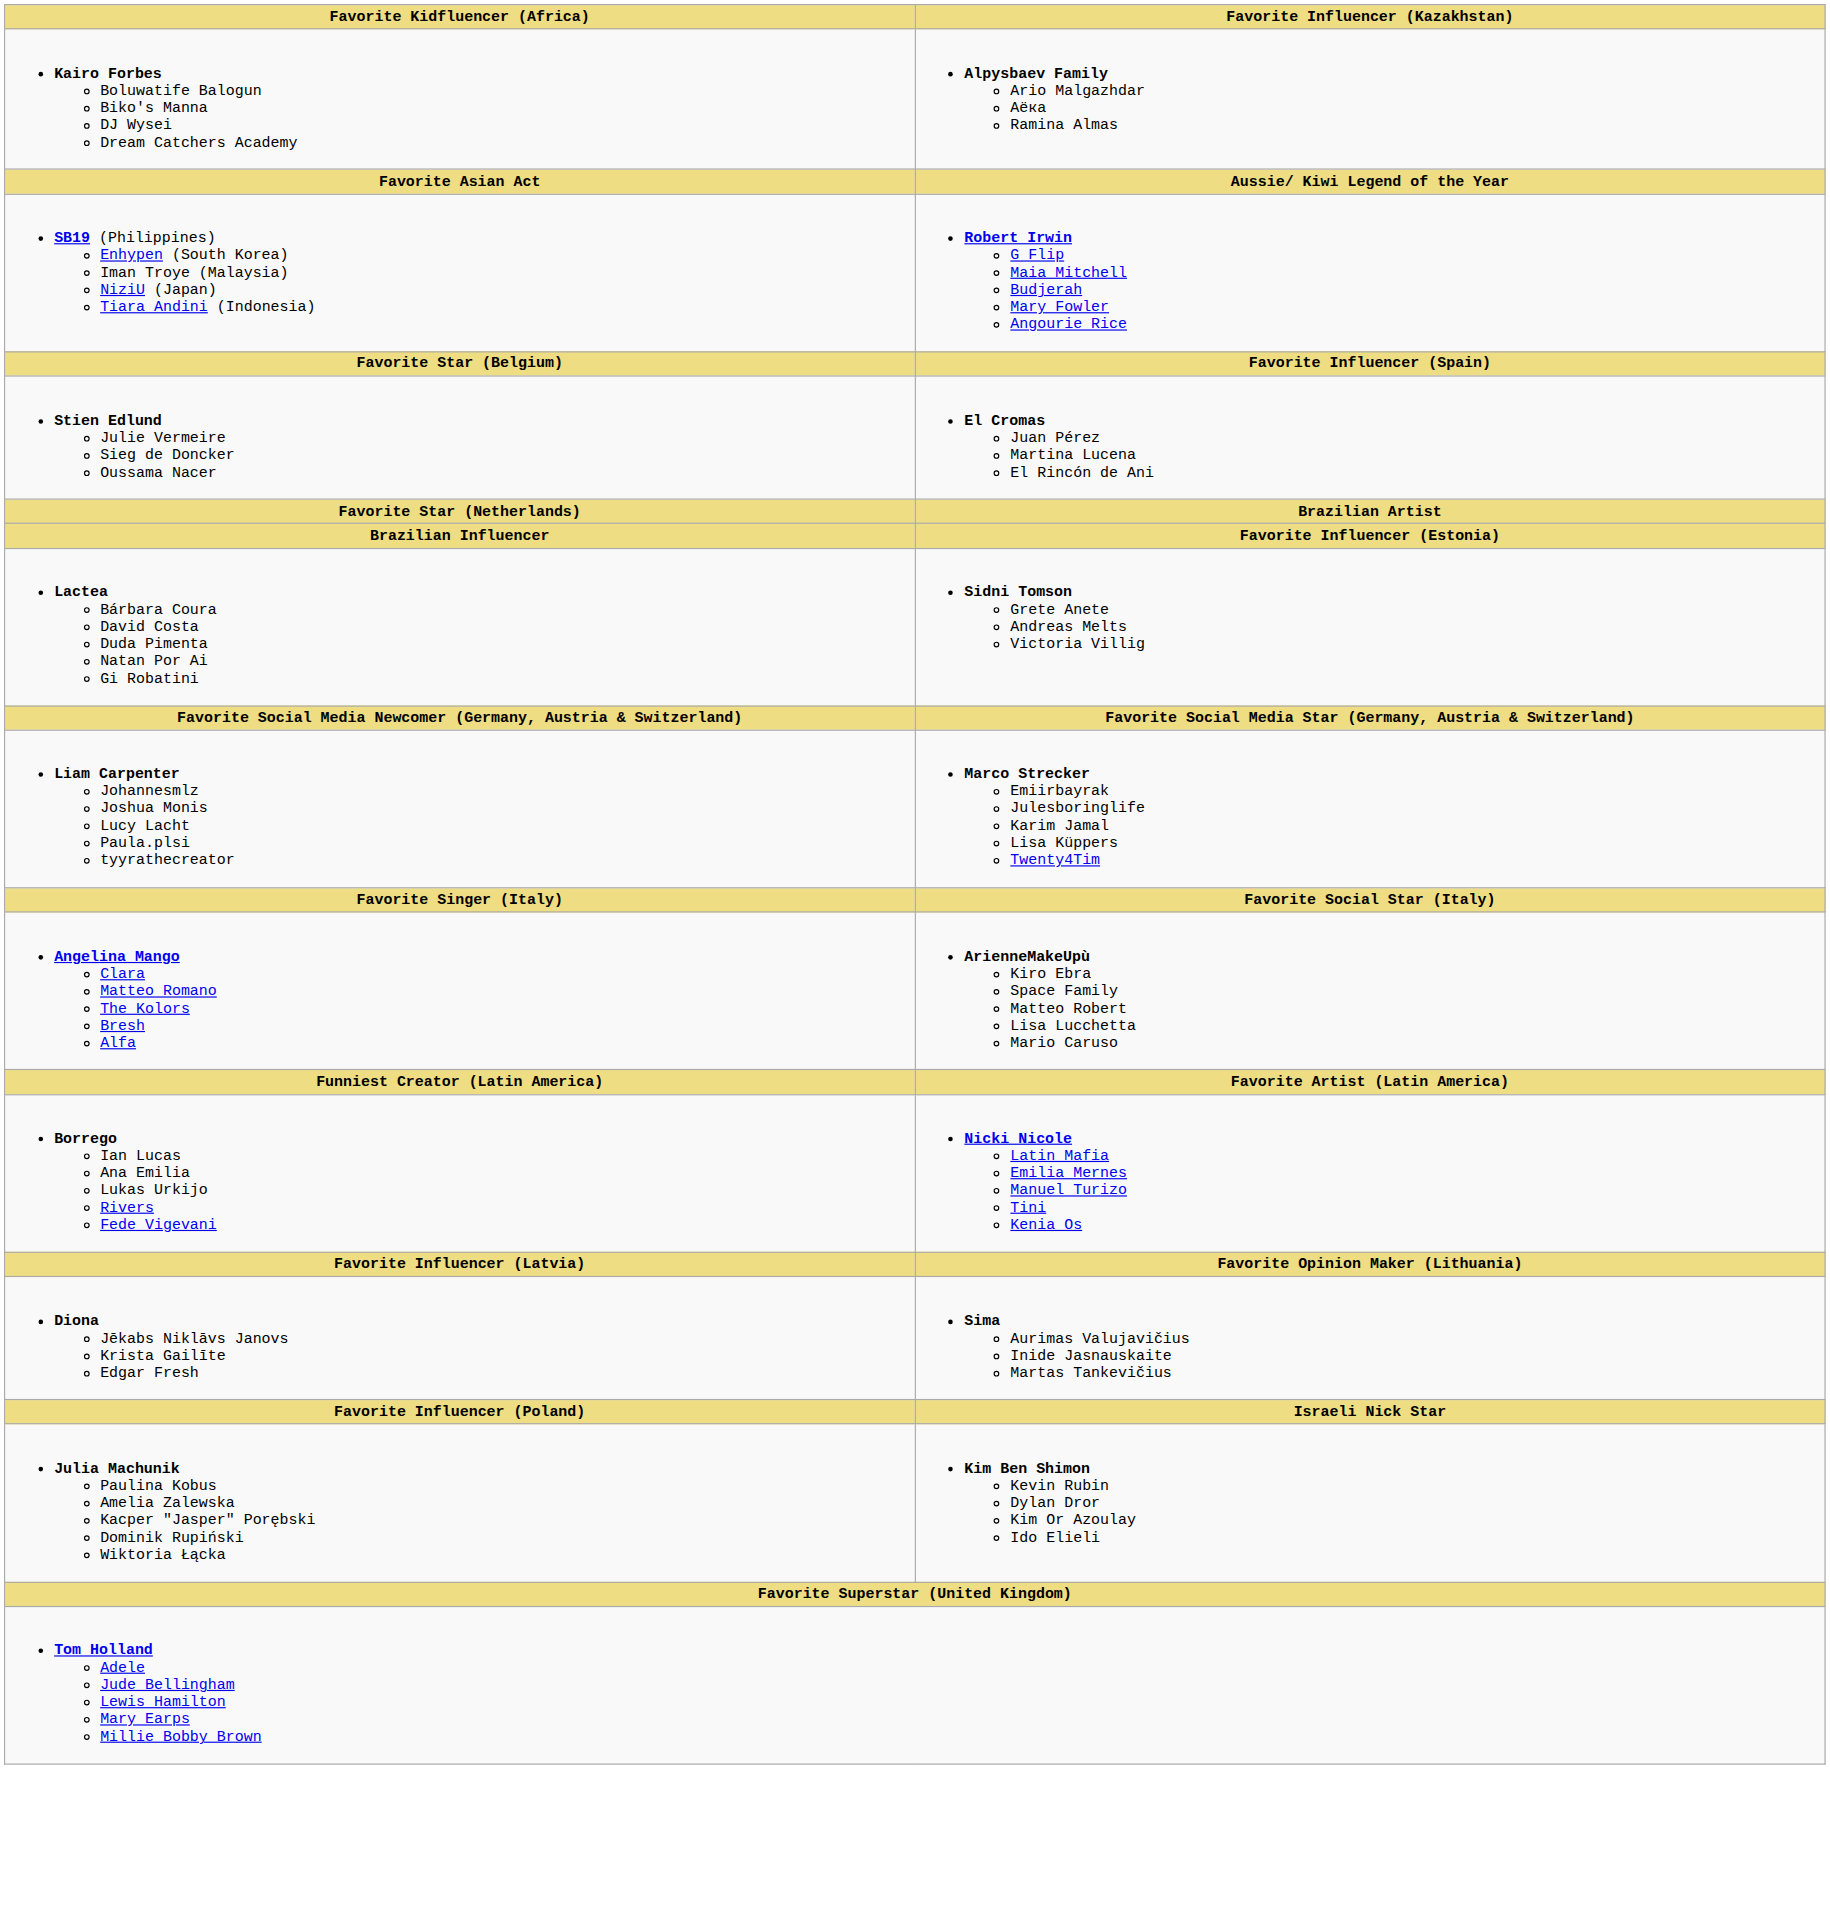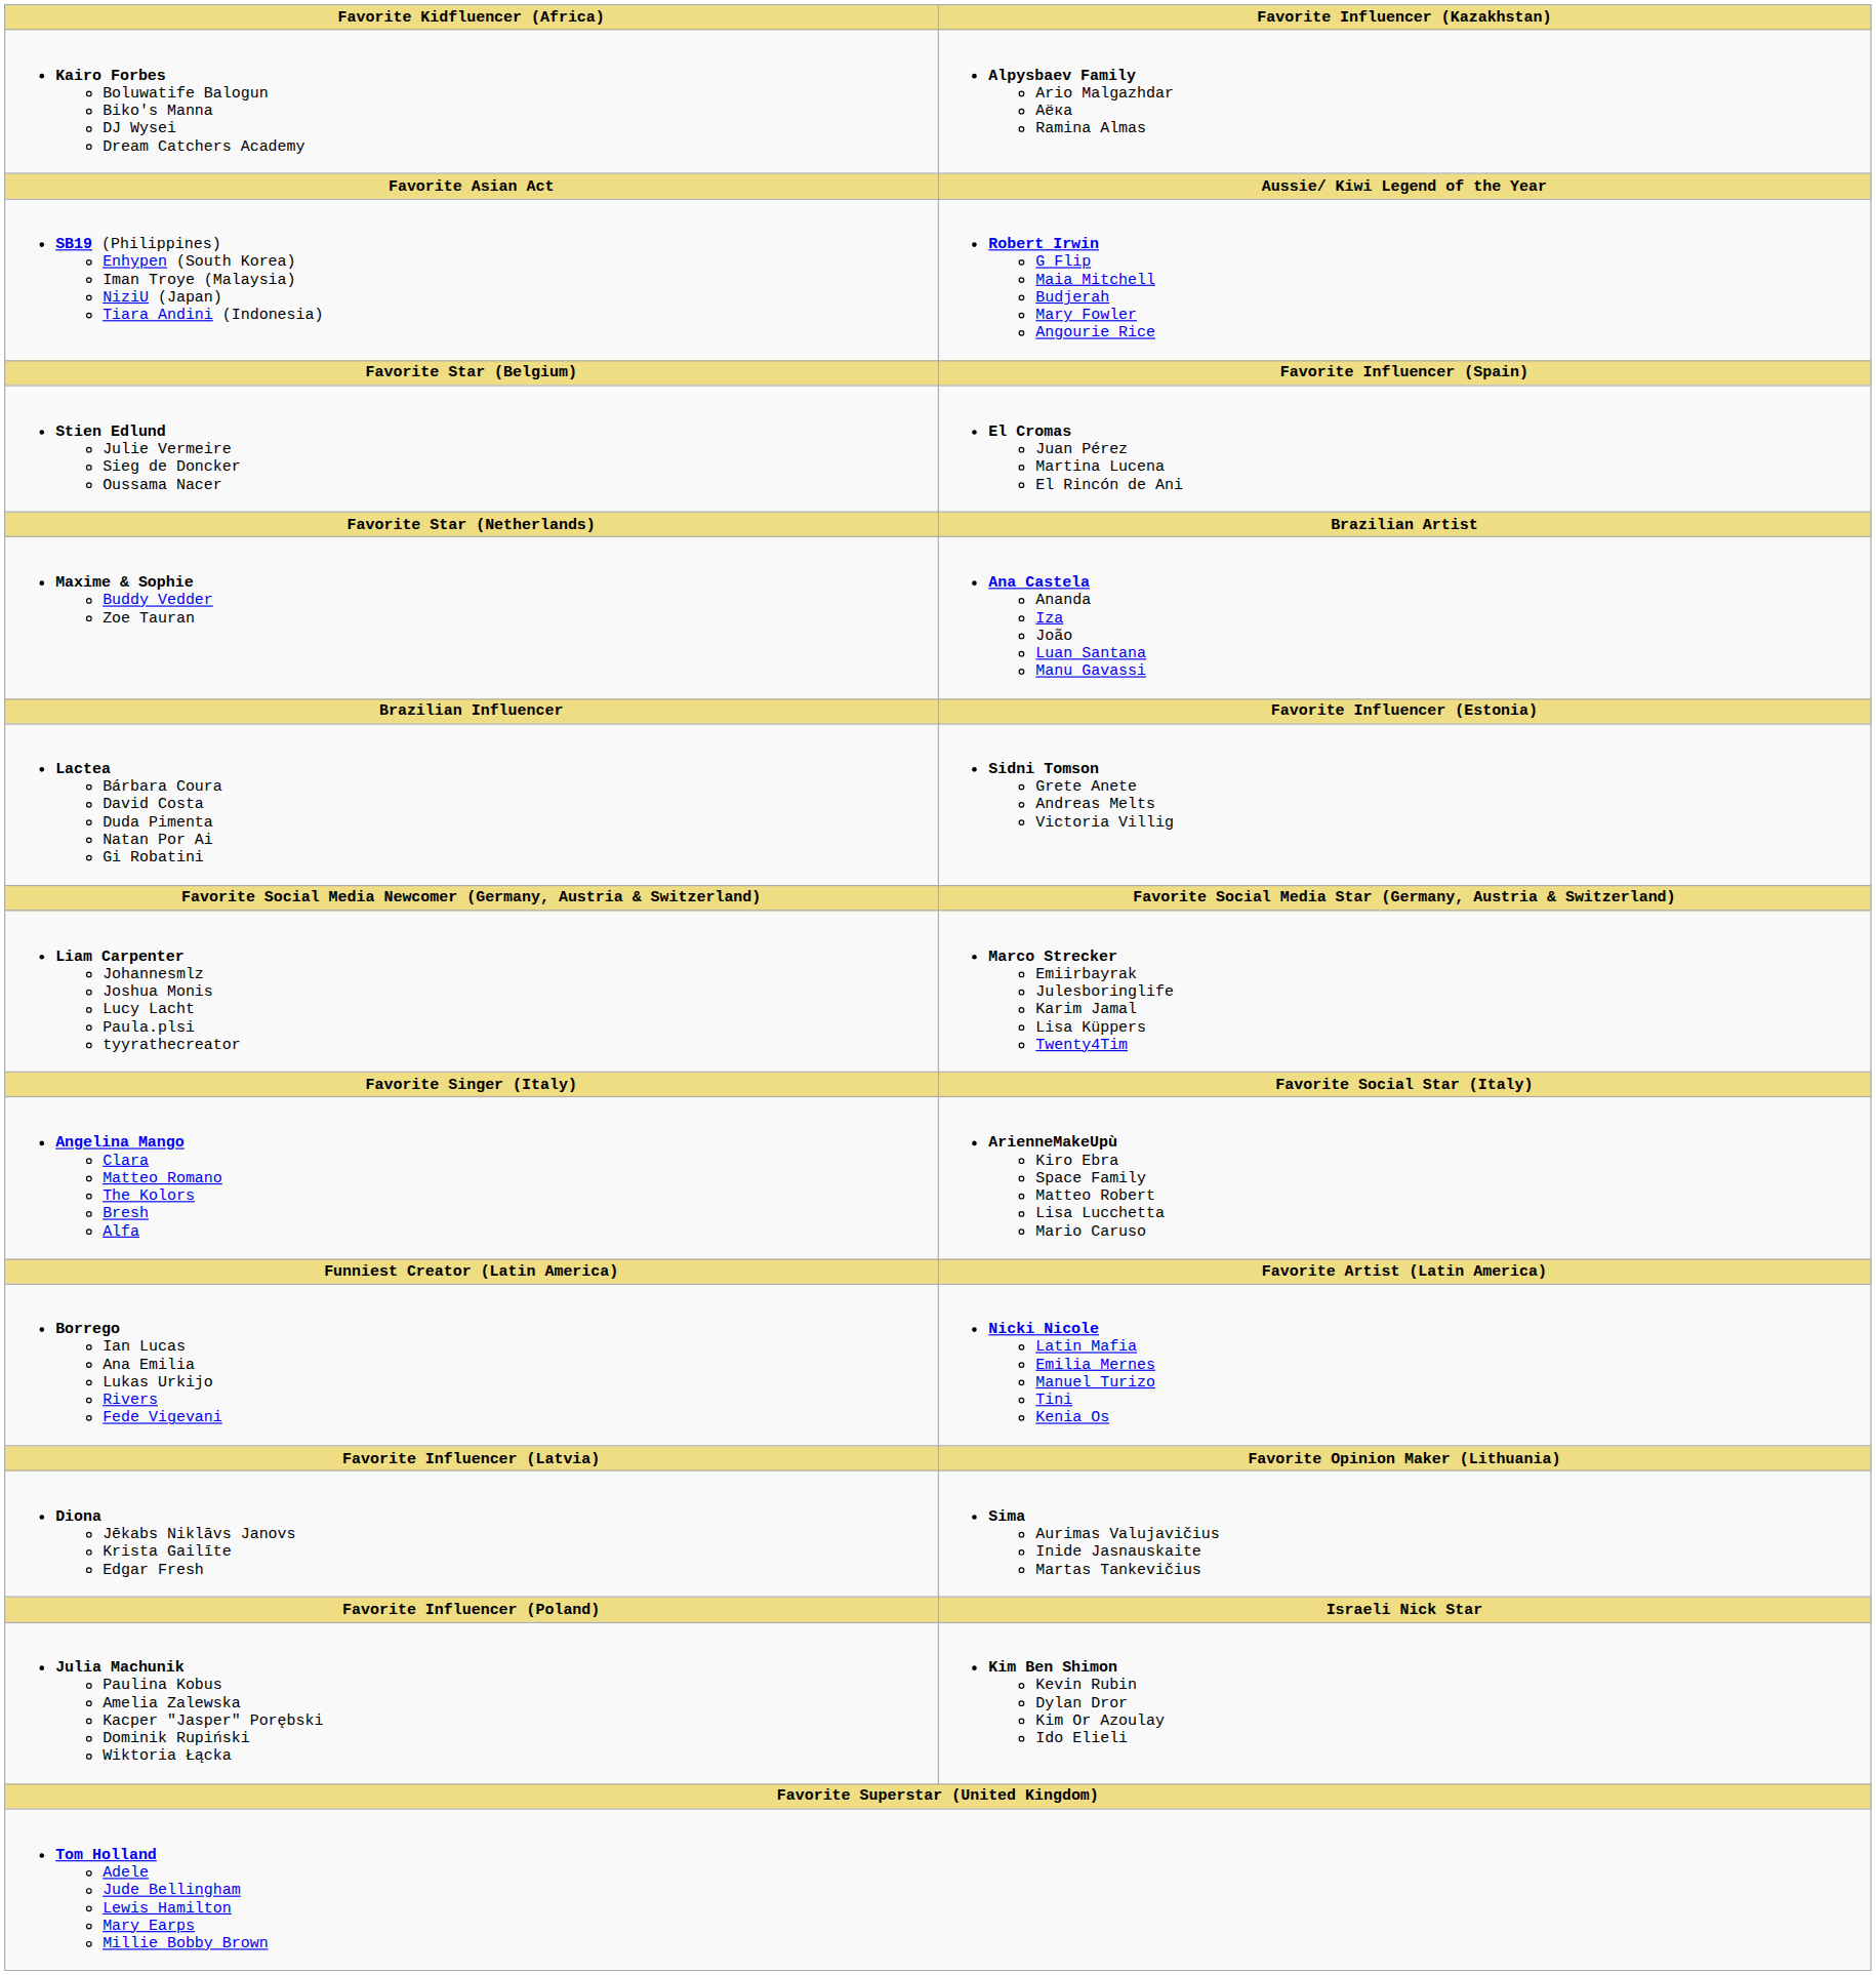+ row: Maxime & Sophie Buddy Vedder Zoe Tauran | Ana Castela Ananda Iza João Luan Santana Manu Gavassi
